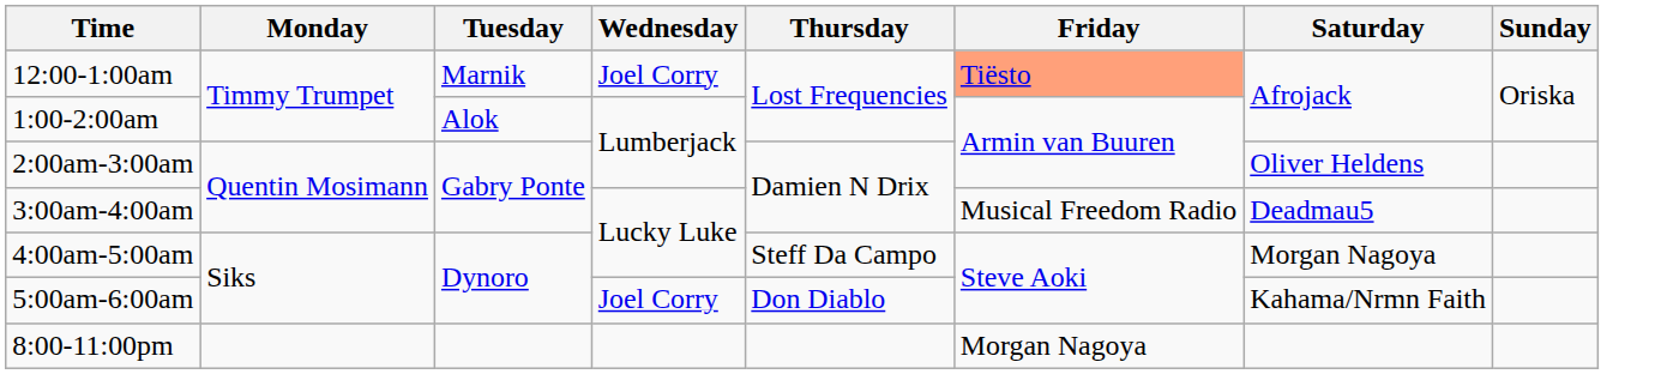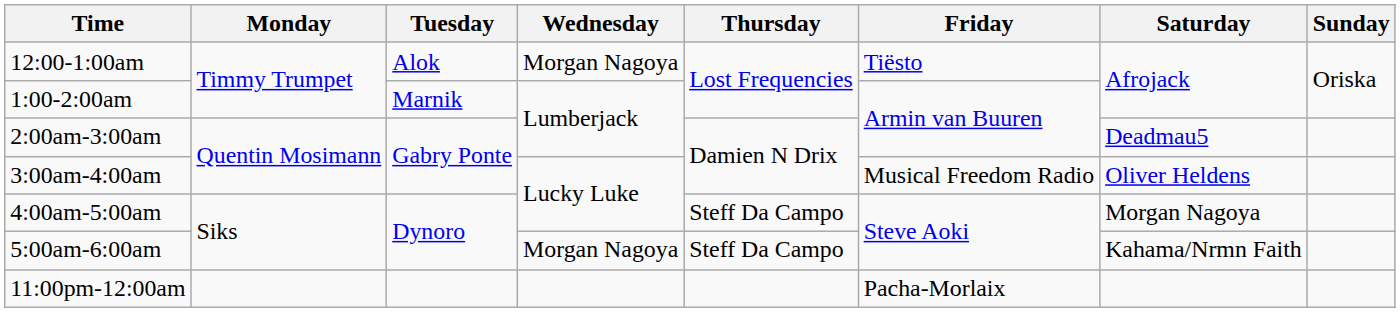12:00-1:00am | Tuesday: Marnik -> Alok
12:00-1:00am | Wednesday: Joel Corry -> Morgan Nagoya
12:00-1:00am | Friday: lightsalmon background -> no background
1:00-2:00am | Tuesday: Alok -> Marnik
2:00am-3:00am | Saturday: Oliver Heldens -> Deadmau5
3:00am-4:00am | Saturday: Deadmau5 -> Oliver Heldens
5:00am-6:00am | Wednesday: Joel Corry -> Morgan Nagoya
5:00am-6:00am | Thursday: Don Diablo -> Steff Da Campo
- row: 8:00-11:00pm | Morgan Nagoya
+ row: 11:00pm-12:00am | Pacha-Morlaix
